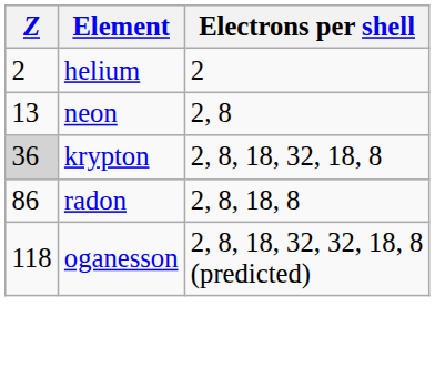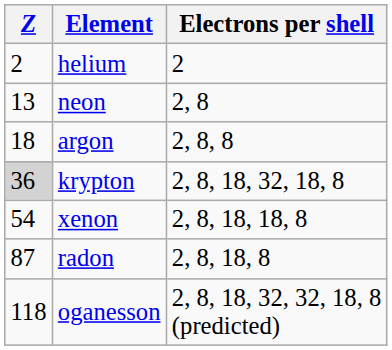+ row: 18 | argon | 2, 8, 8
+ row: 54 | xenon | 2, 8, 18, 18, 8
radon | Z: 86 -> 87
